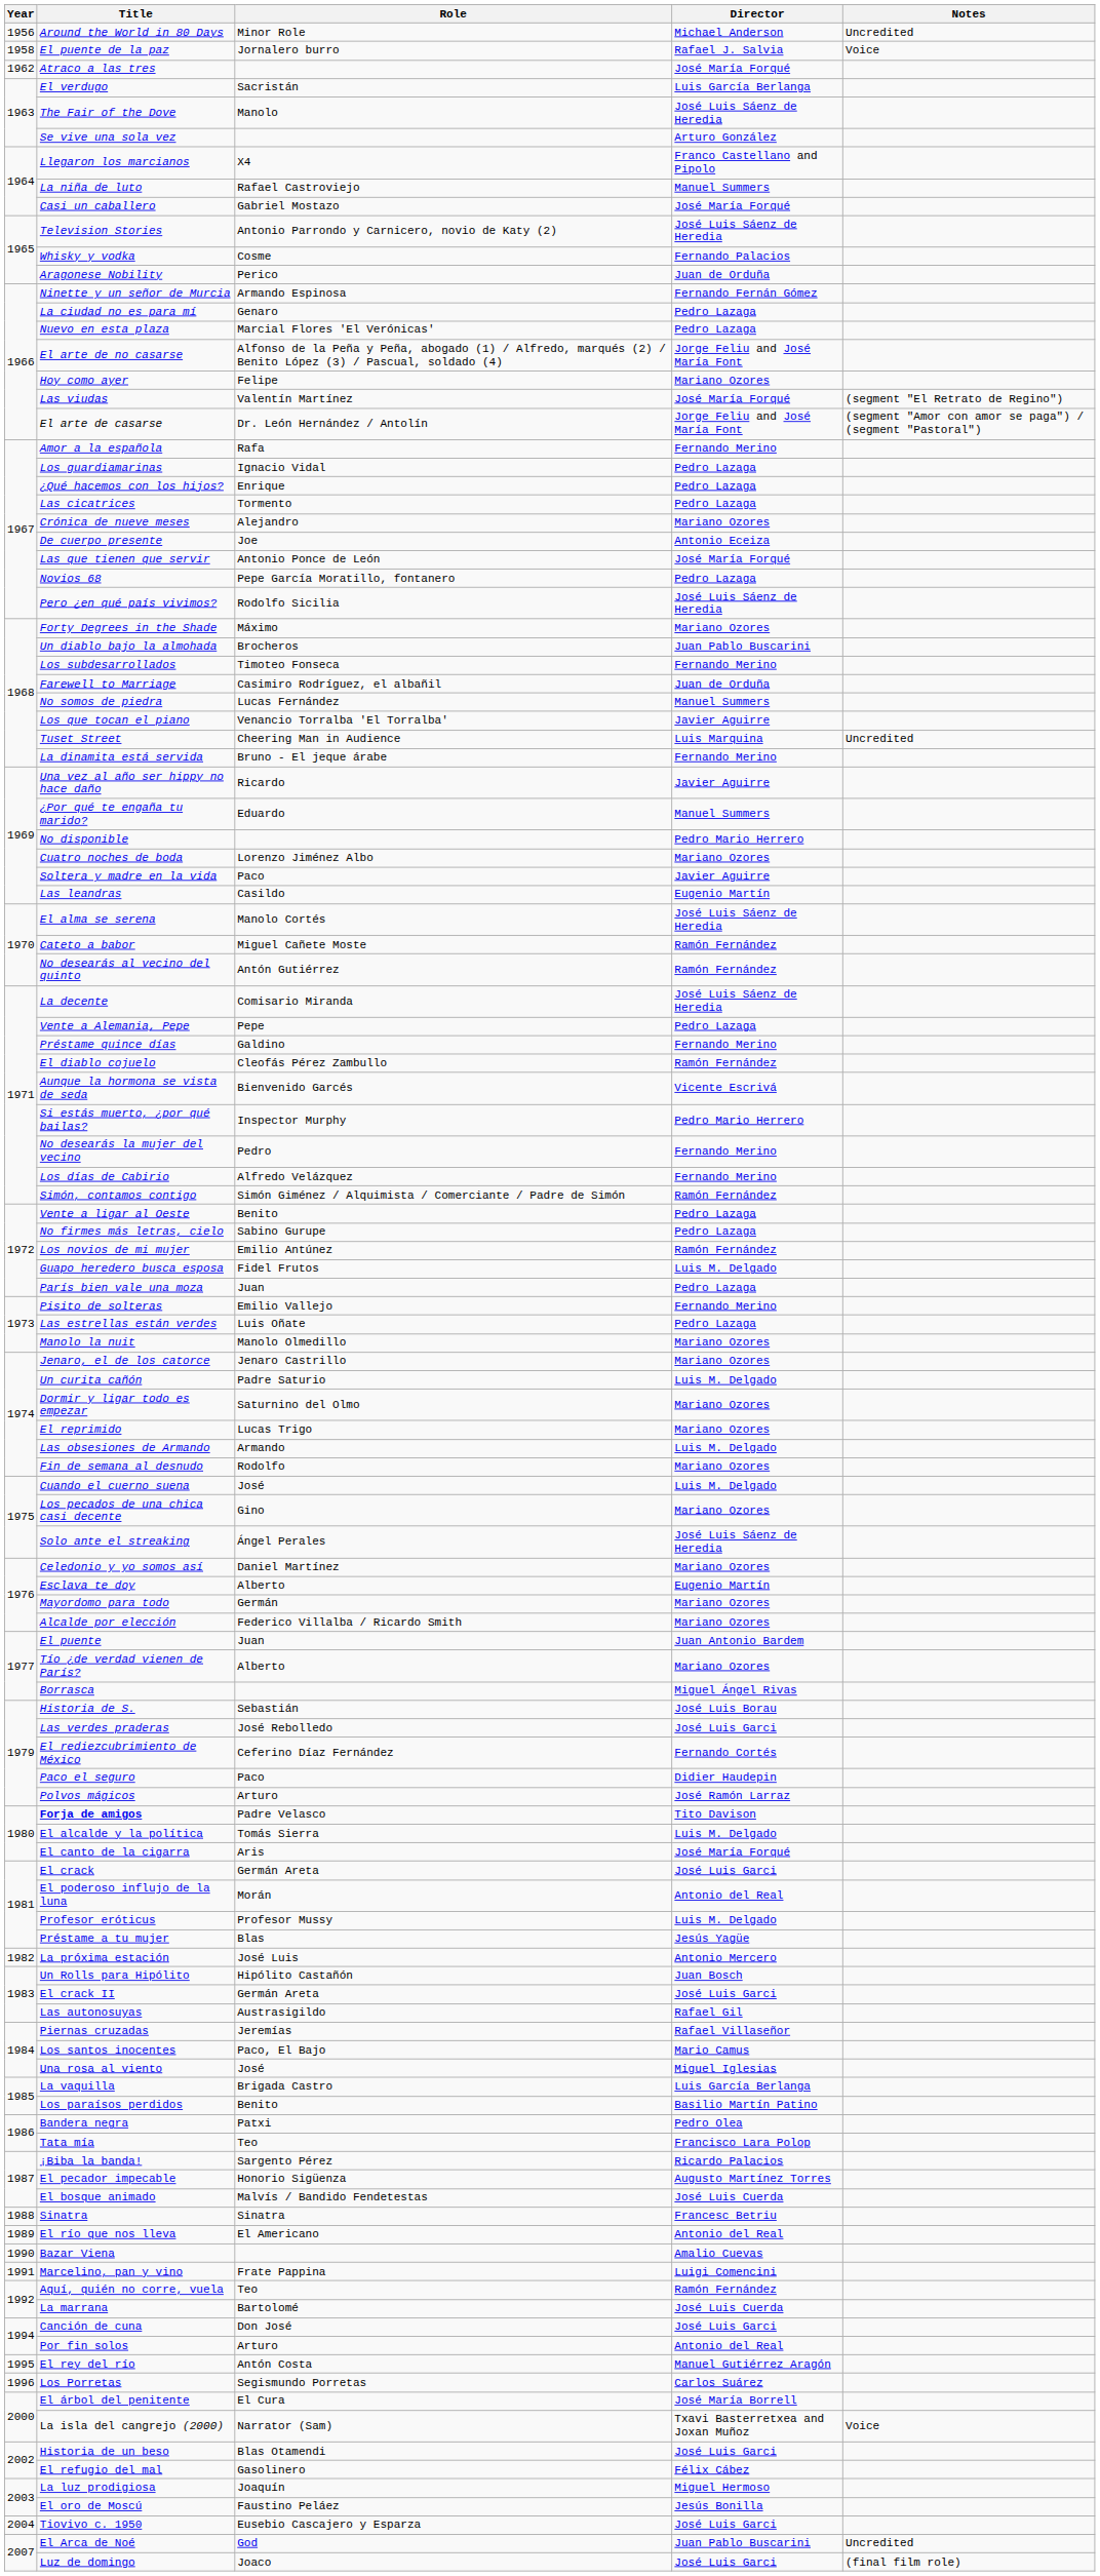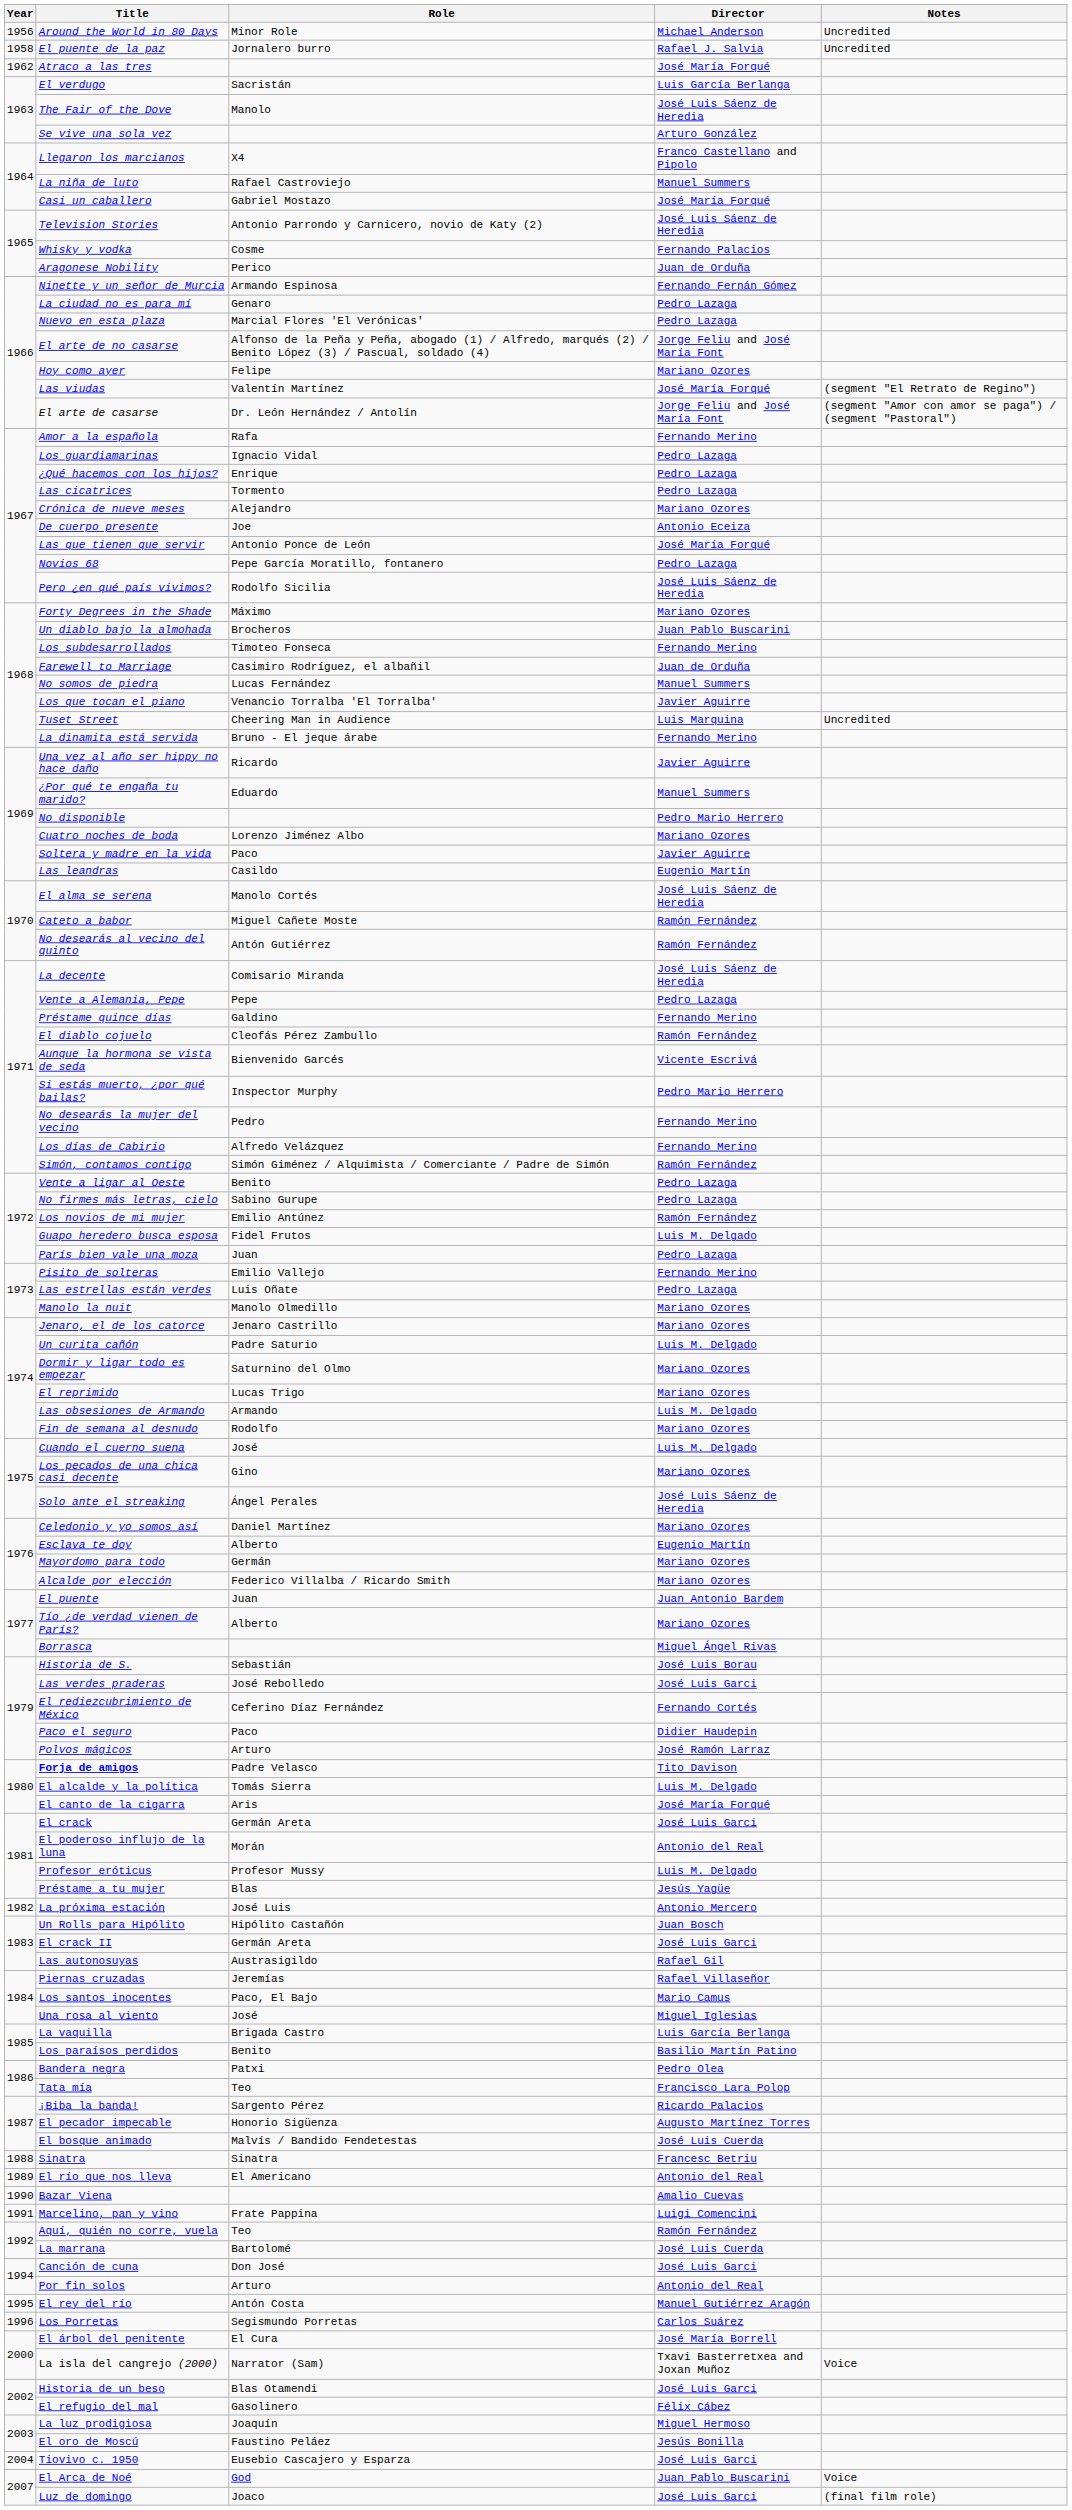El puente de la paz | Notes: Voice -> Uncredited
El Arca de Noé | Notes: Uncredited -> Voice
